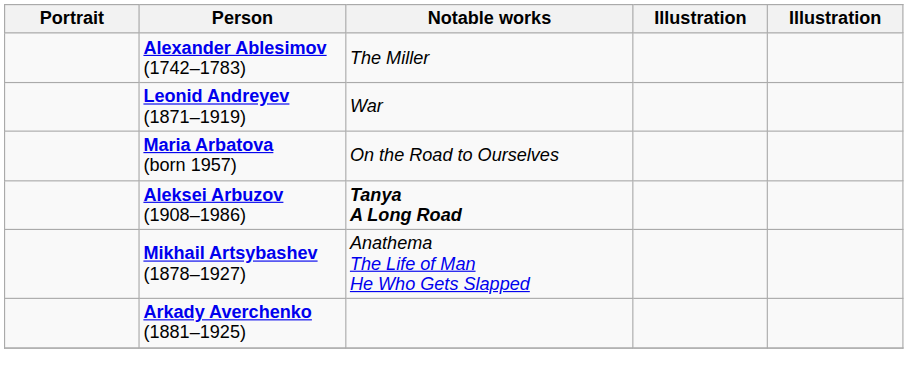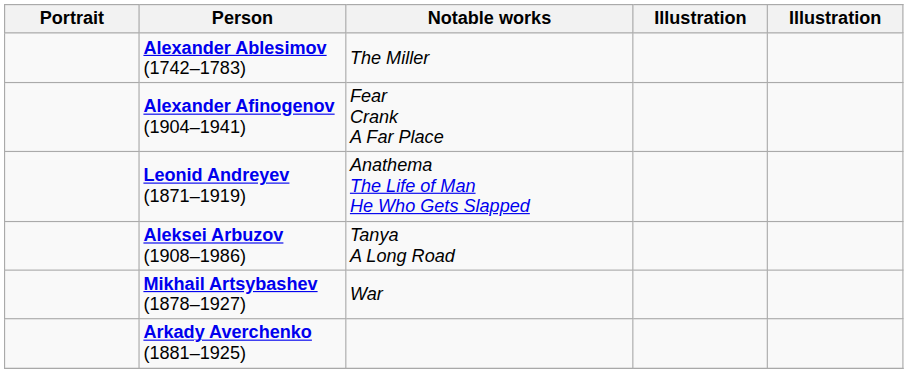+ row: Alexander Afinogenov (1904–1941) | Fear Crank A Far Place
Leonid Andreyev (1871–1919) | Notable works: War -> Anathema The Life of Man He Who Gets Slapped
- row: Maria Arbatova (born 1957) | On the Road to Ourselves
Aleksei Arbuzov (1908–1986) | Notable works: bold -> normal
Mikhail Artsybashev (1878–1927) | Notable works: Anathema The Life of Man He Who Gets Slapped -> War
